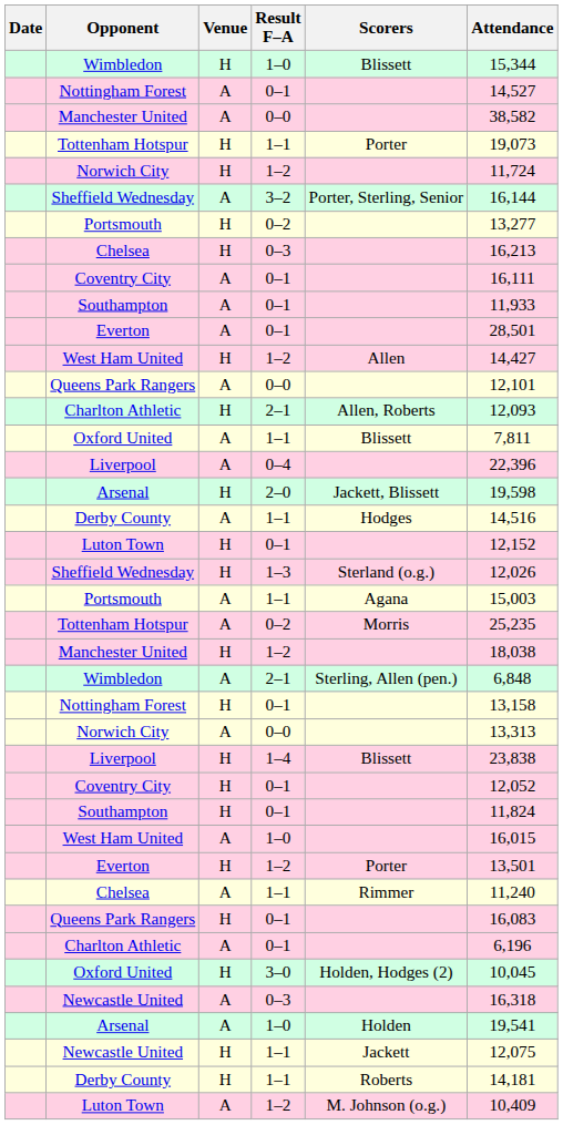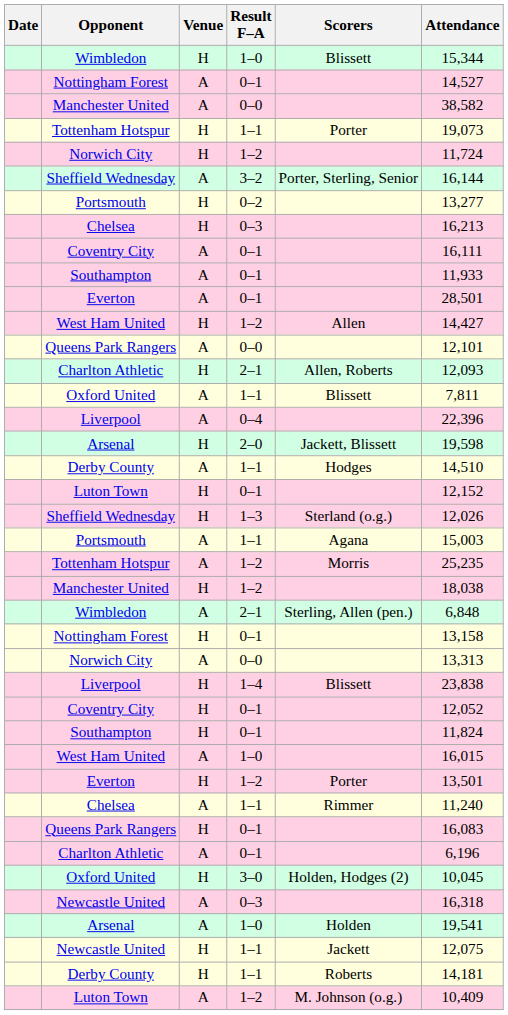Derby County / A | Attendance: 14,516 -> 14,510
Tottenham Hotspur / A | Result F–A: 0–2 -> 1–2
